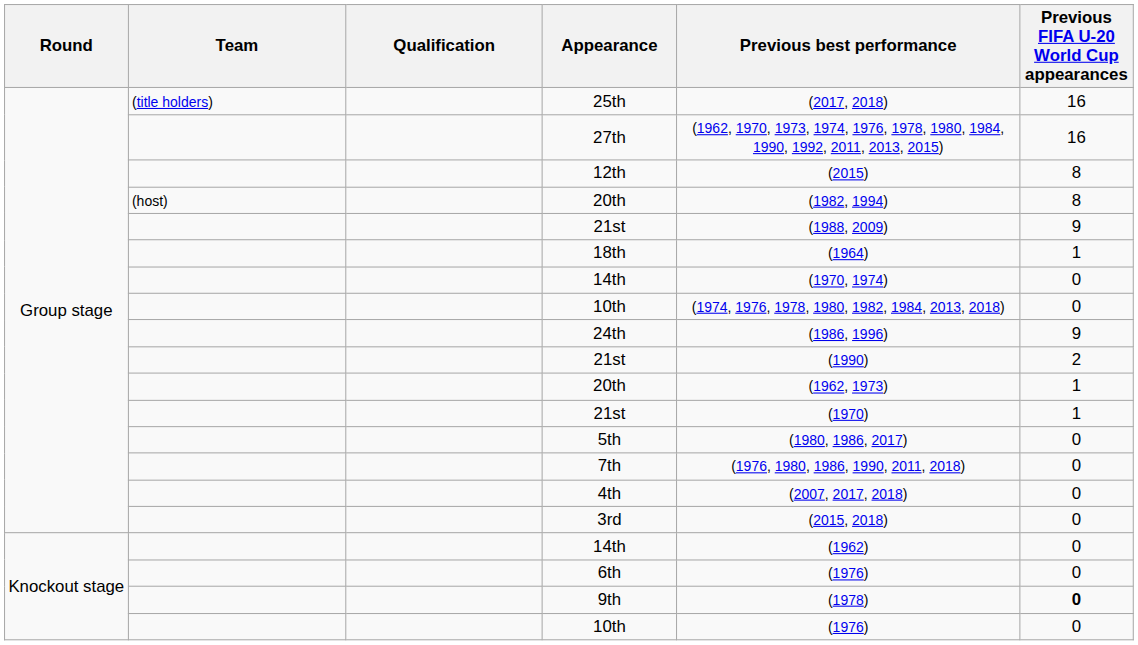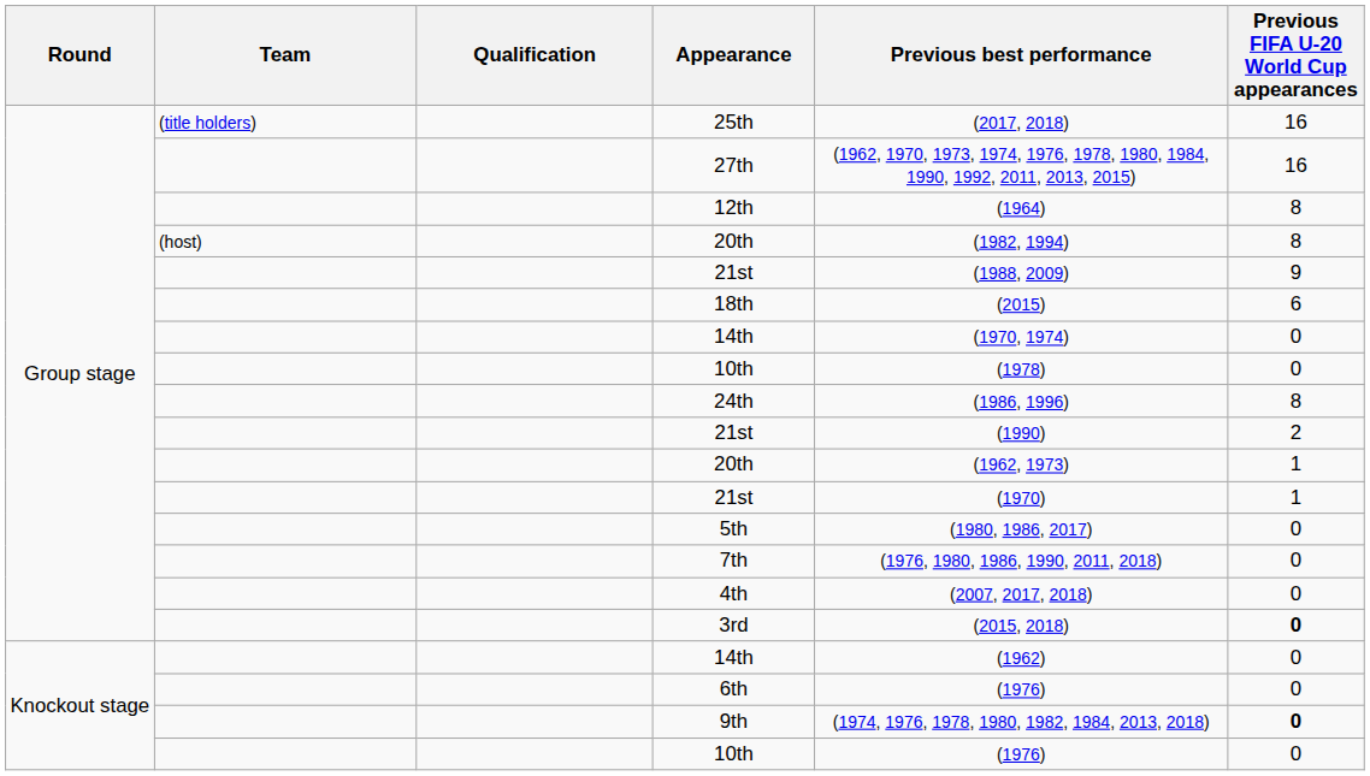12th | Previous best performance: (2015) -> (1964)
18th | Previous best performance: (1964) -> (2015)
18th | Previous FIFA U-20 World Cup appearances: 1 -> 6
Group stage / 10th | Previous best performance: (1974, 1976, 1978, 1980, 1982, 1984, 2013, 2018) -> (1978)
24th | Previous FIFA U-20 World Cup appearances: 9 -> 8
3rd | Previous FIFA U-20 World Cup appearances: normal -> bold
9th | Previous best performance: (1978) -> (1974, 1976, 1978, 1980, 1982, 1984, 2013, 2018)
